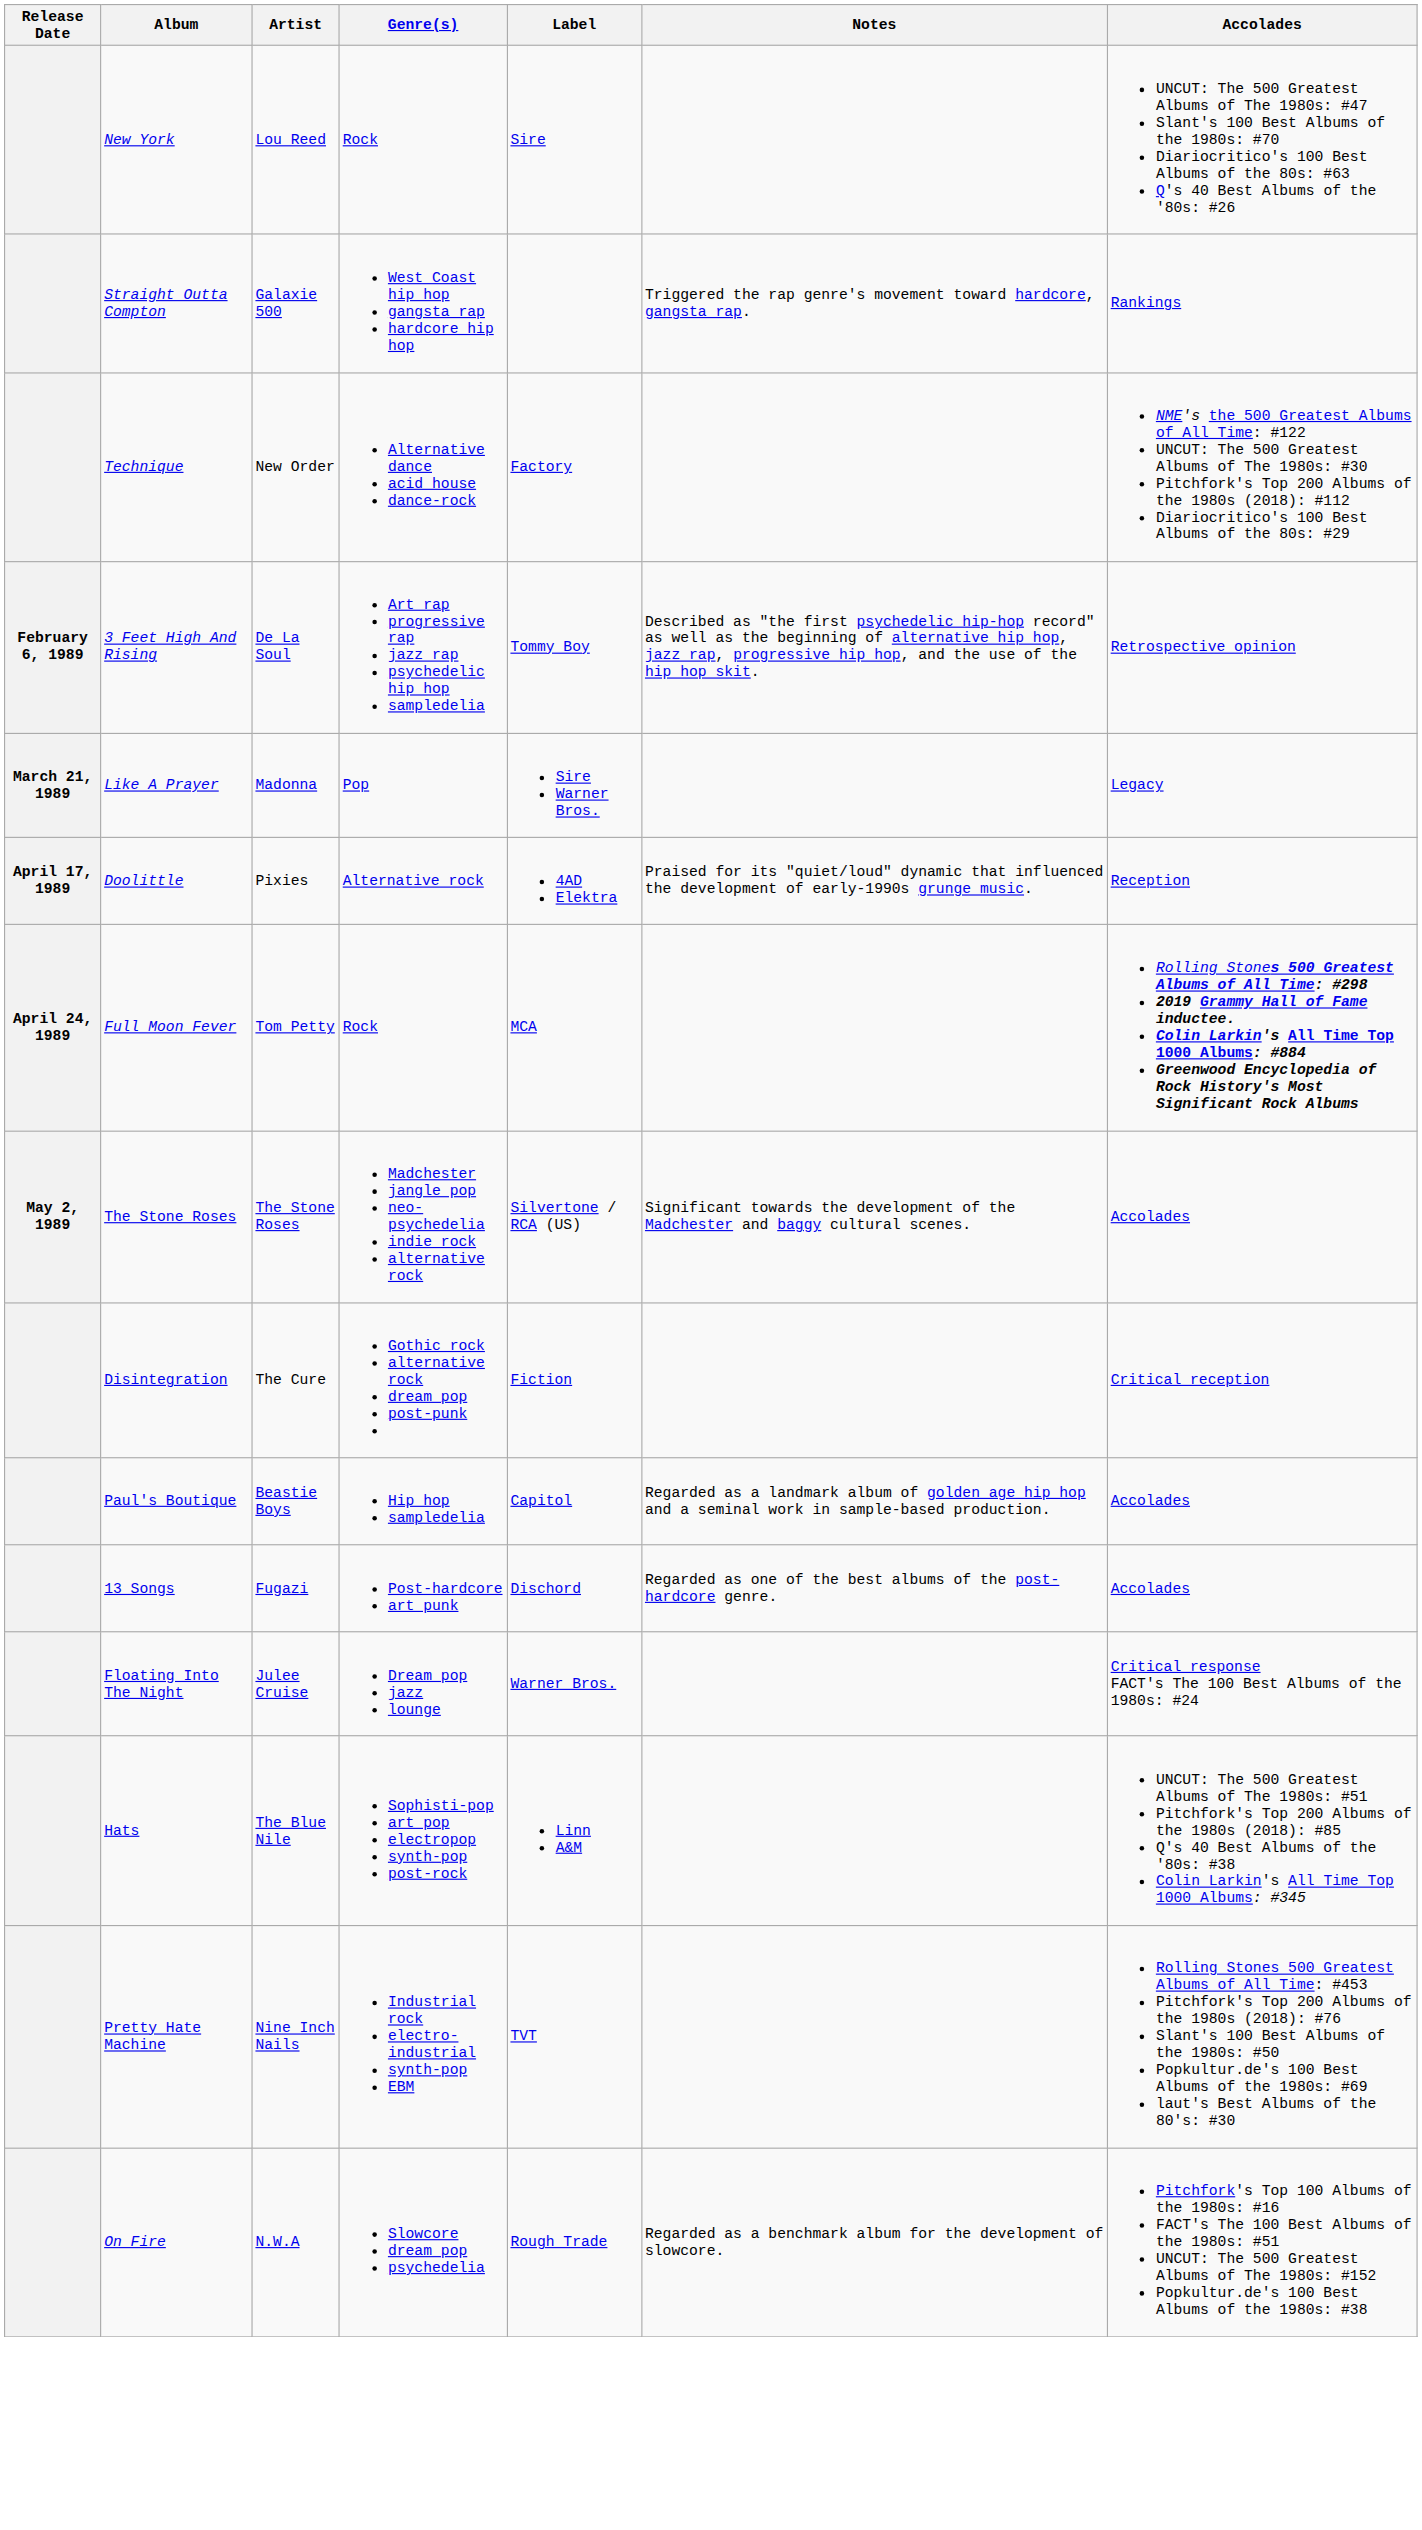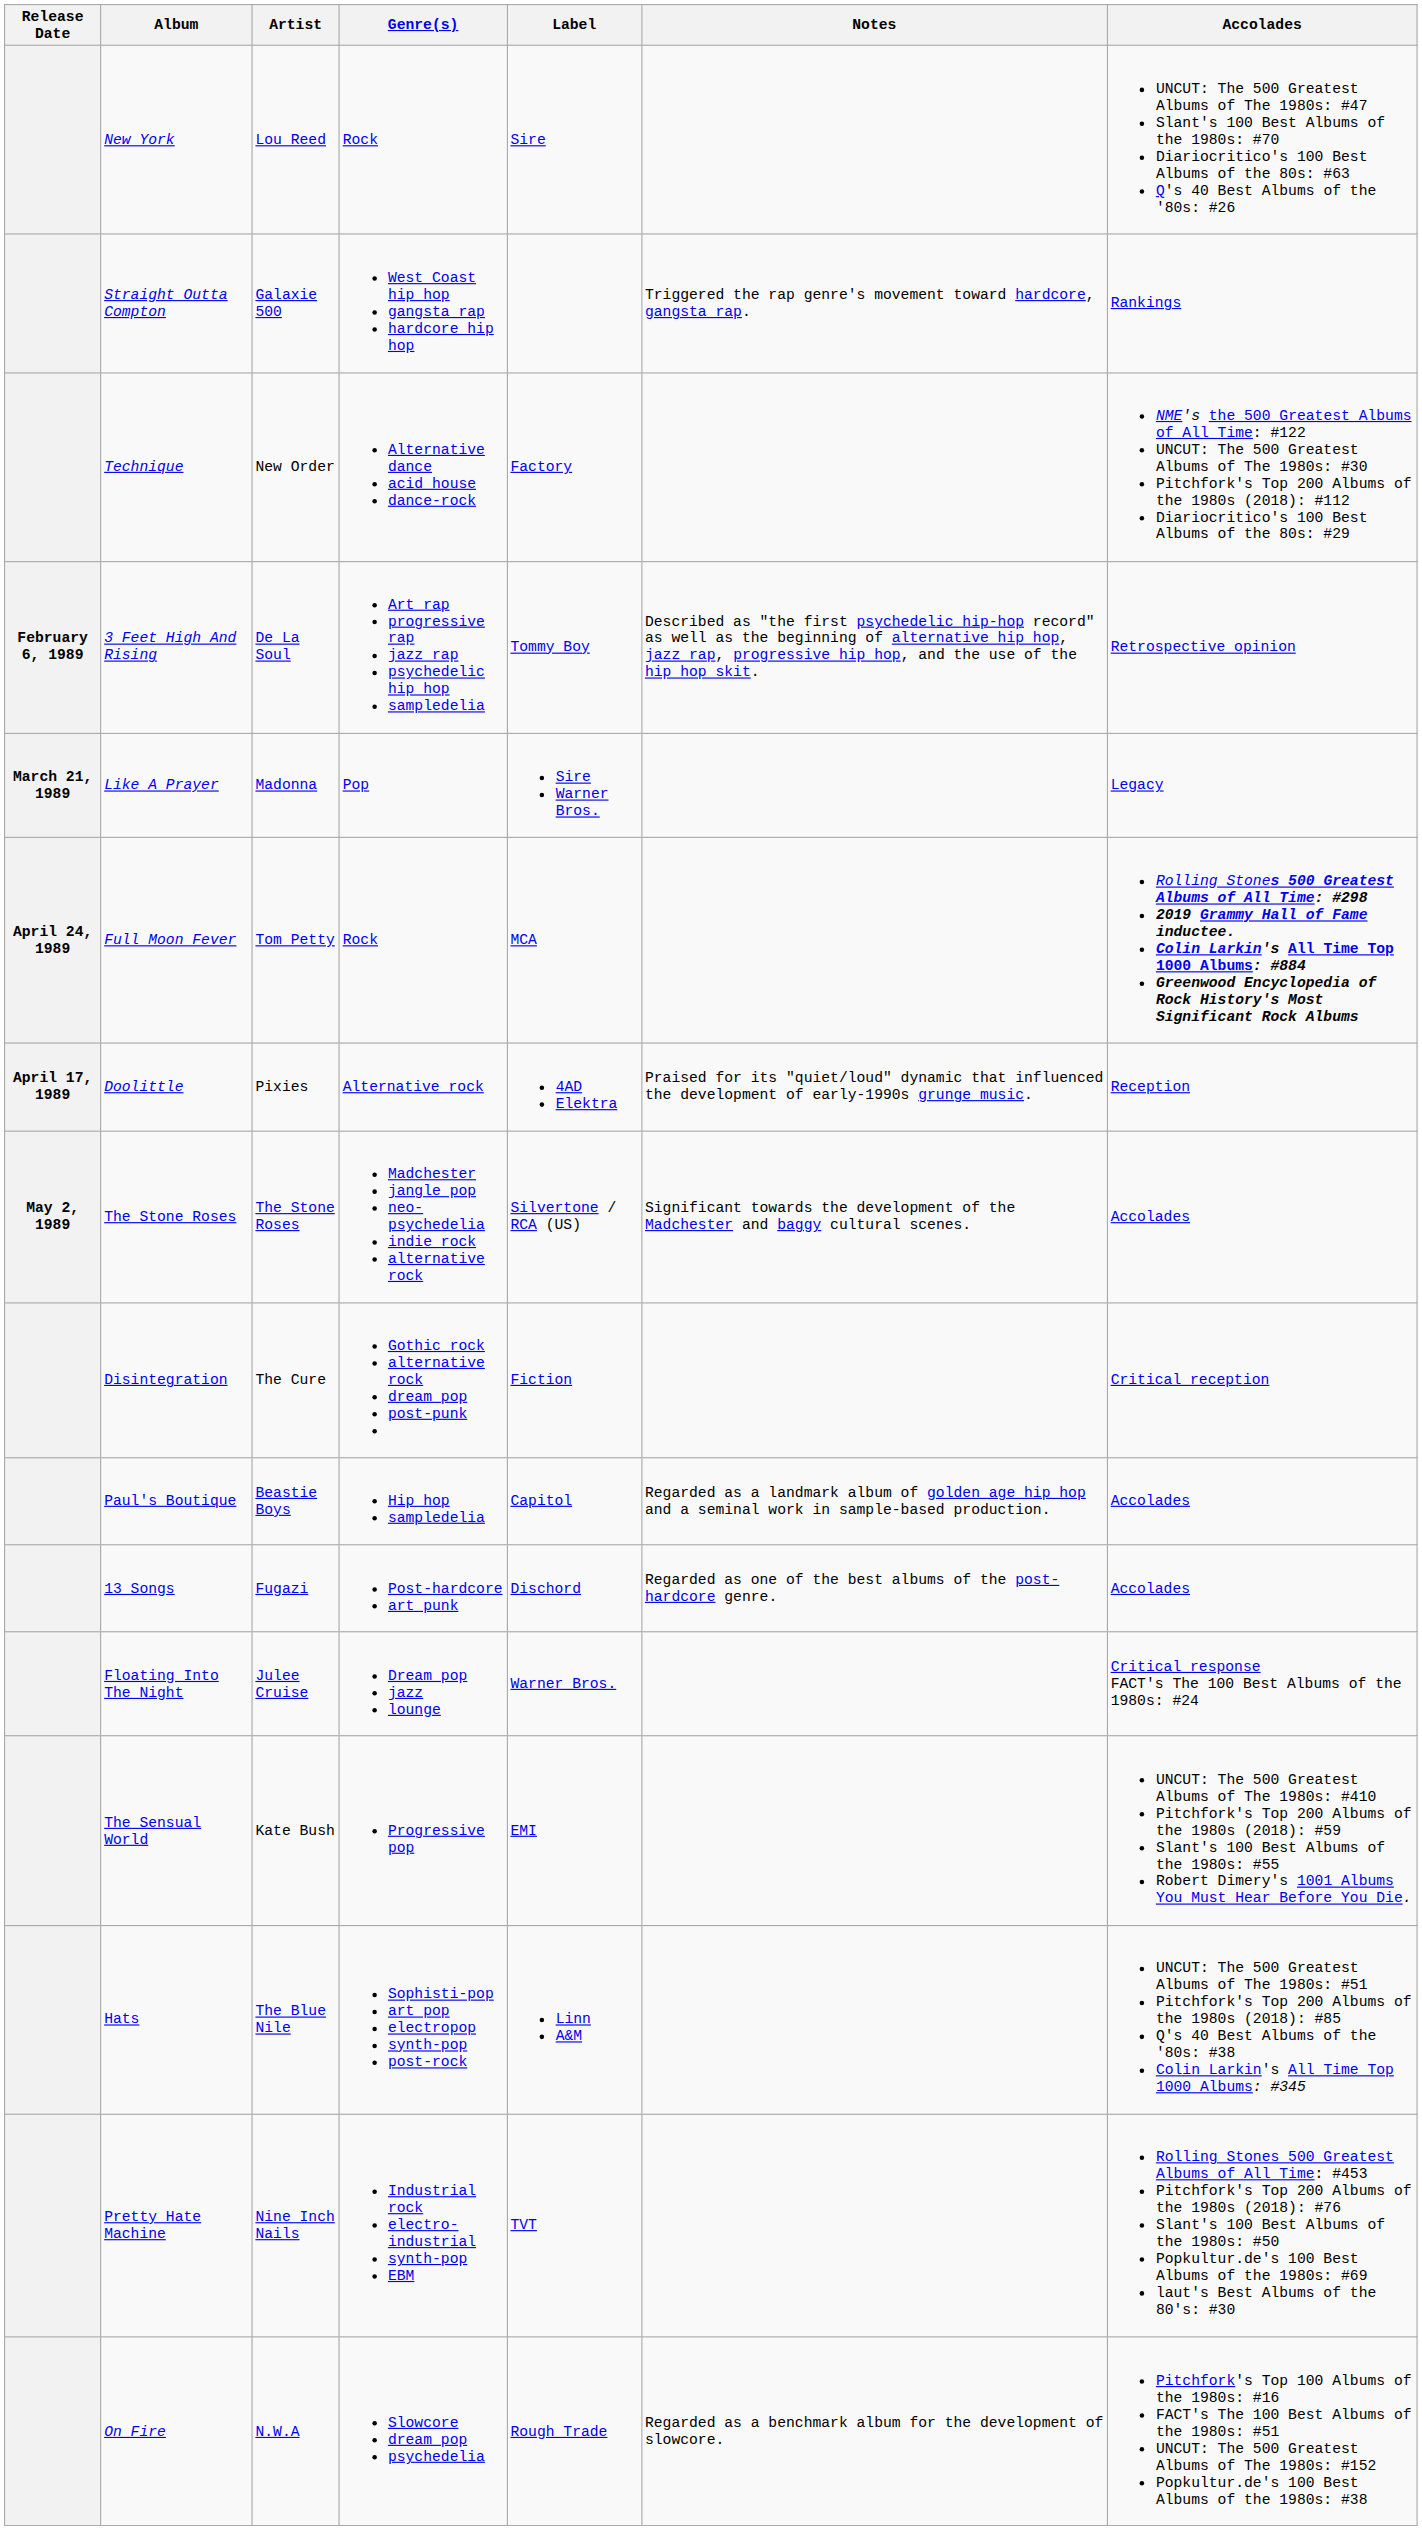rows swapped: Doolittle <-> Full Moon Fever
+ row: The Sensual World | Kate Bush | Progressive pop | EMI | UNCUT: The 500 Greatest Albums of The 1980s: #410 Pitchfork's Top 200 Albums of the 1980s (2018): #59 Slant's 100 Best Albums of the 1980s: #55 Robert Dimery's 1001 Albums You Must Hear Before You Die.
